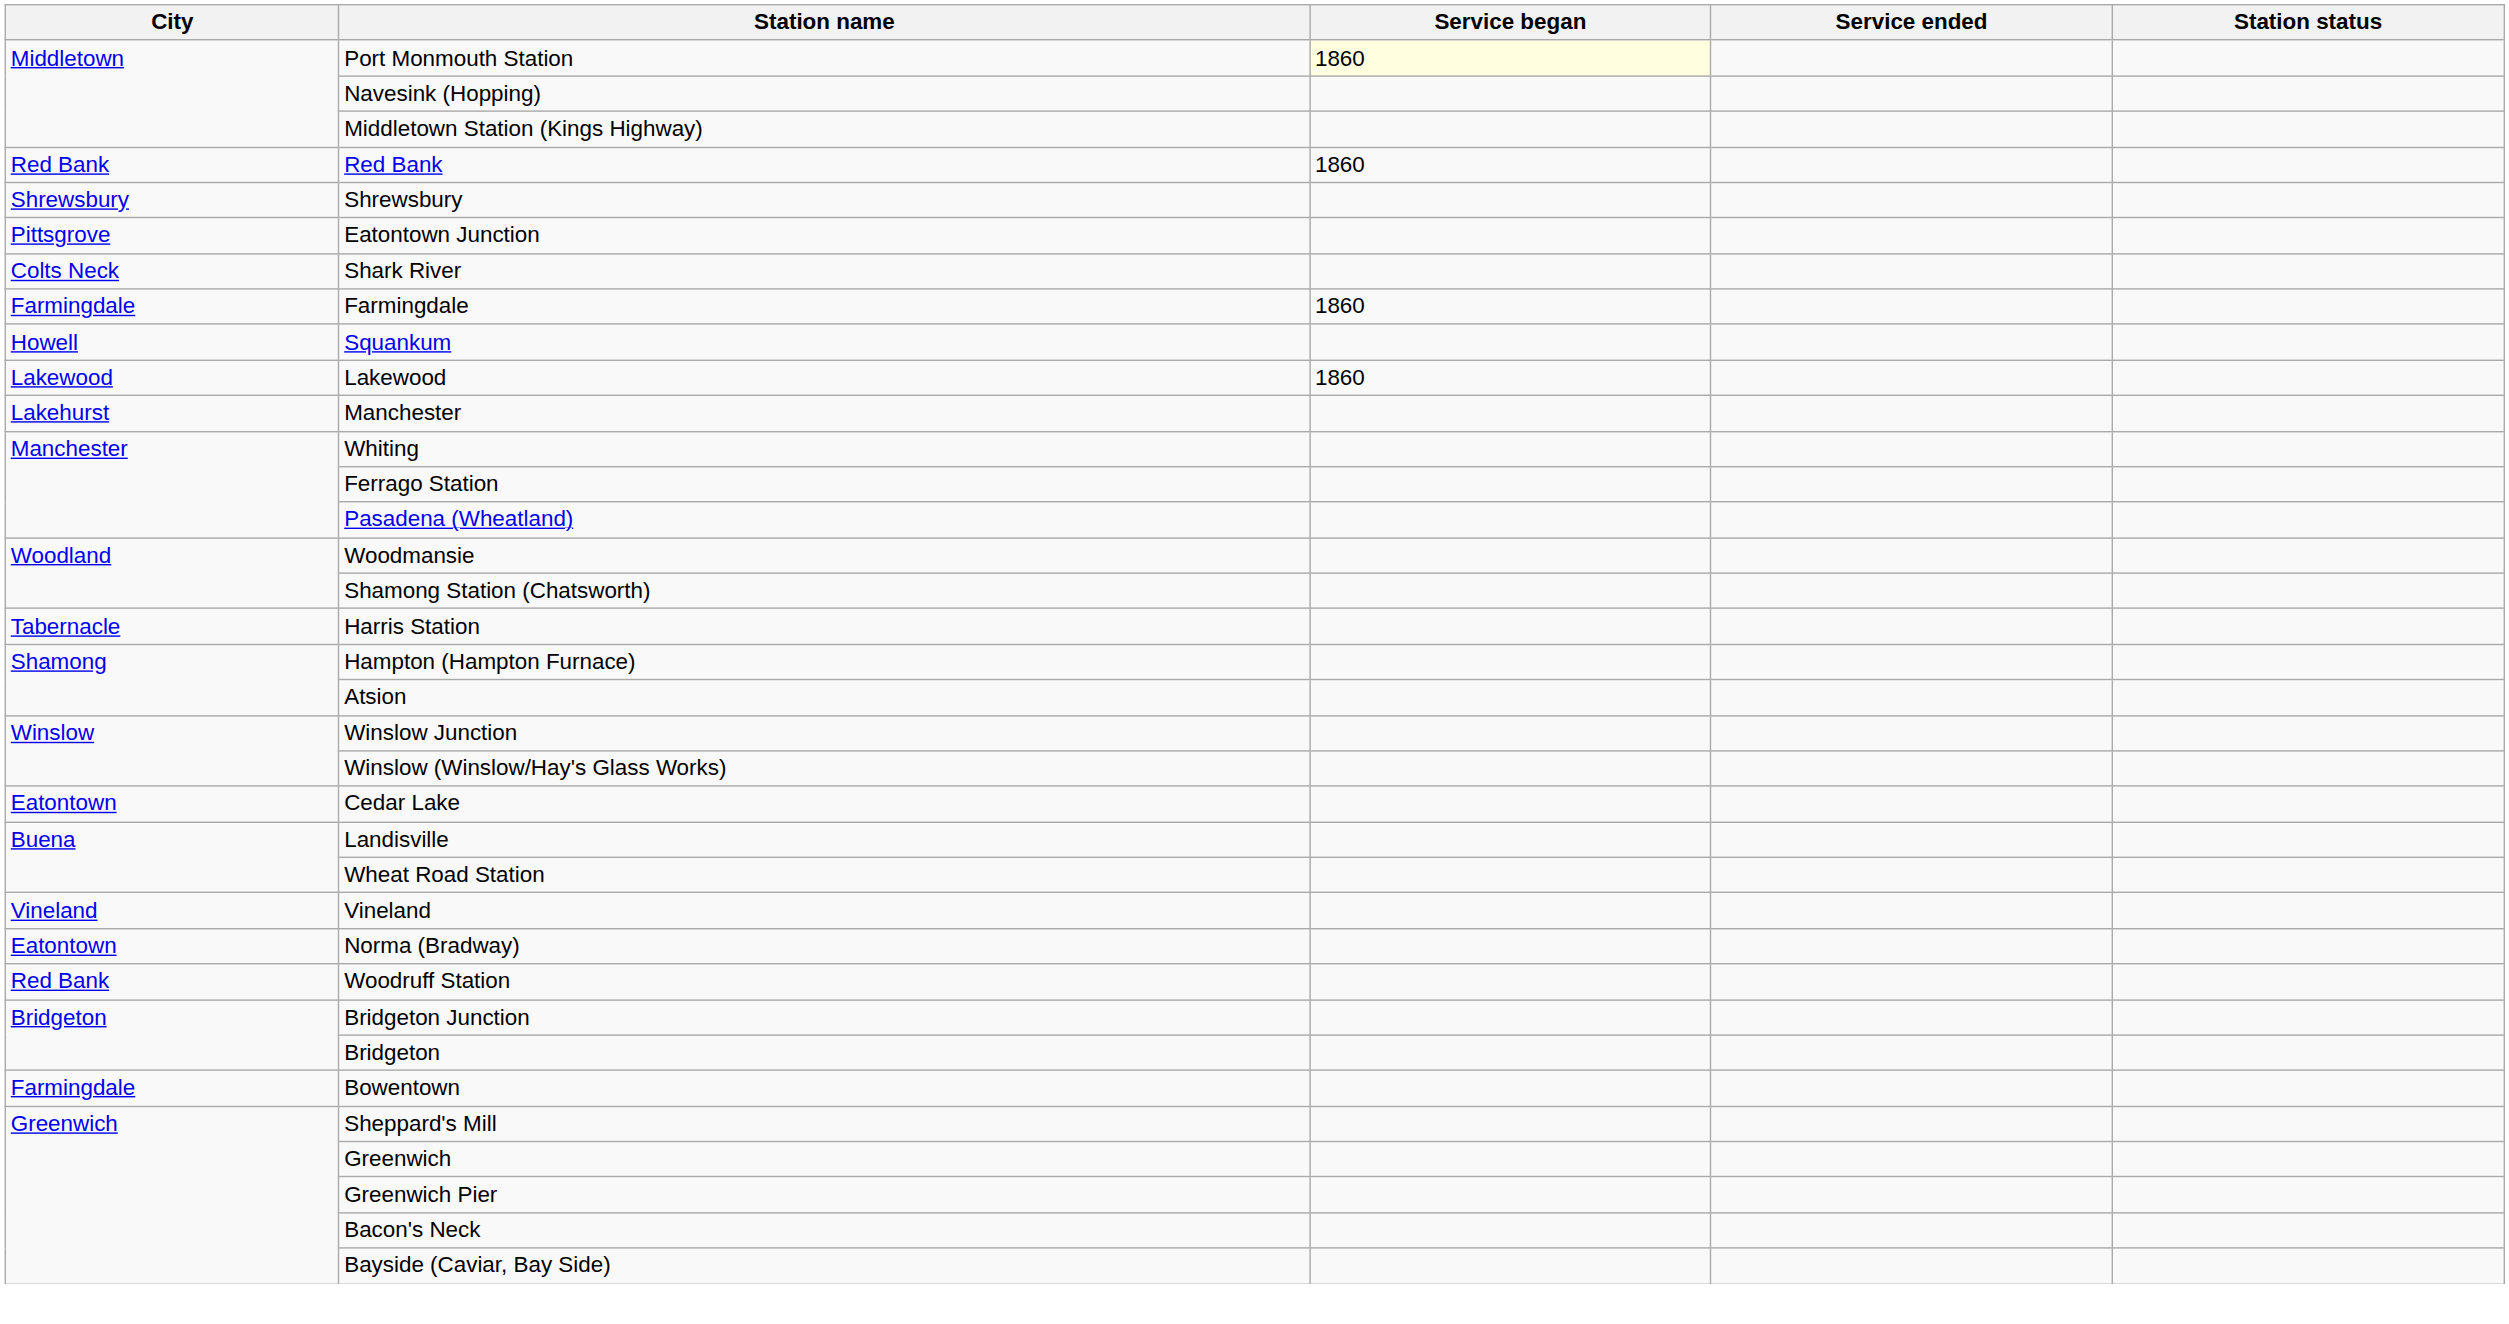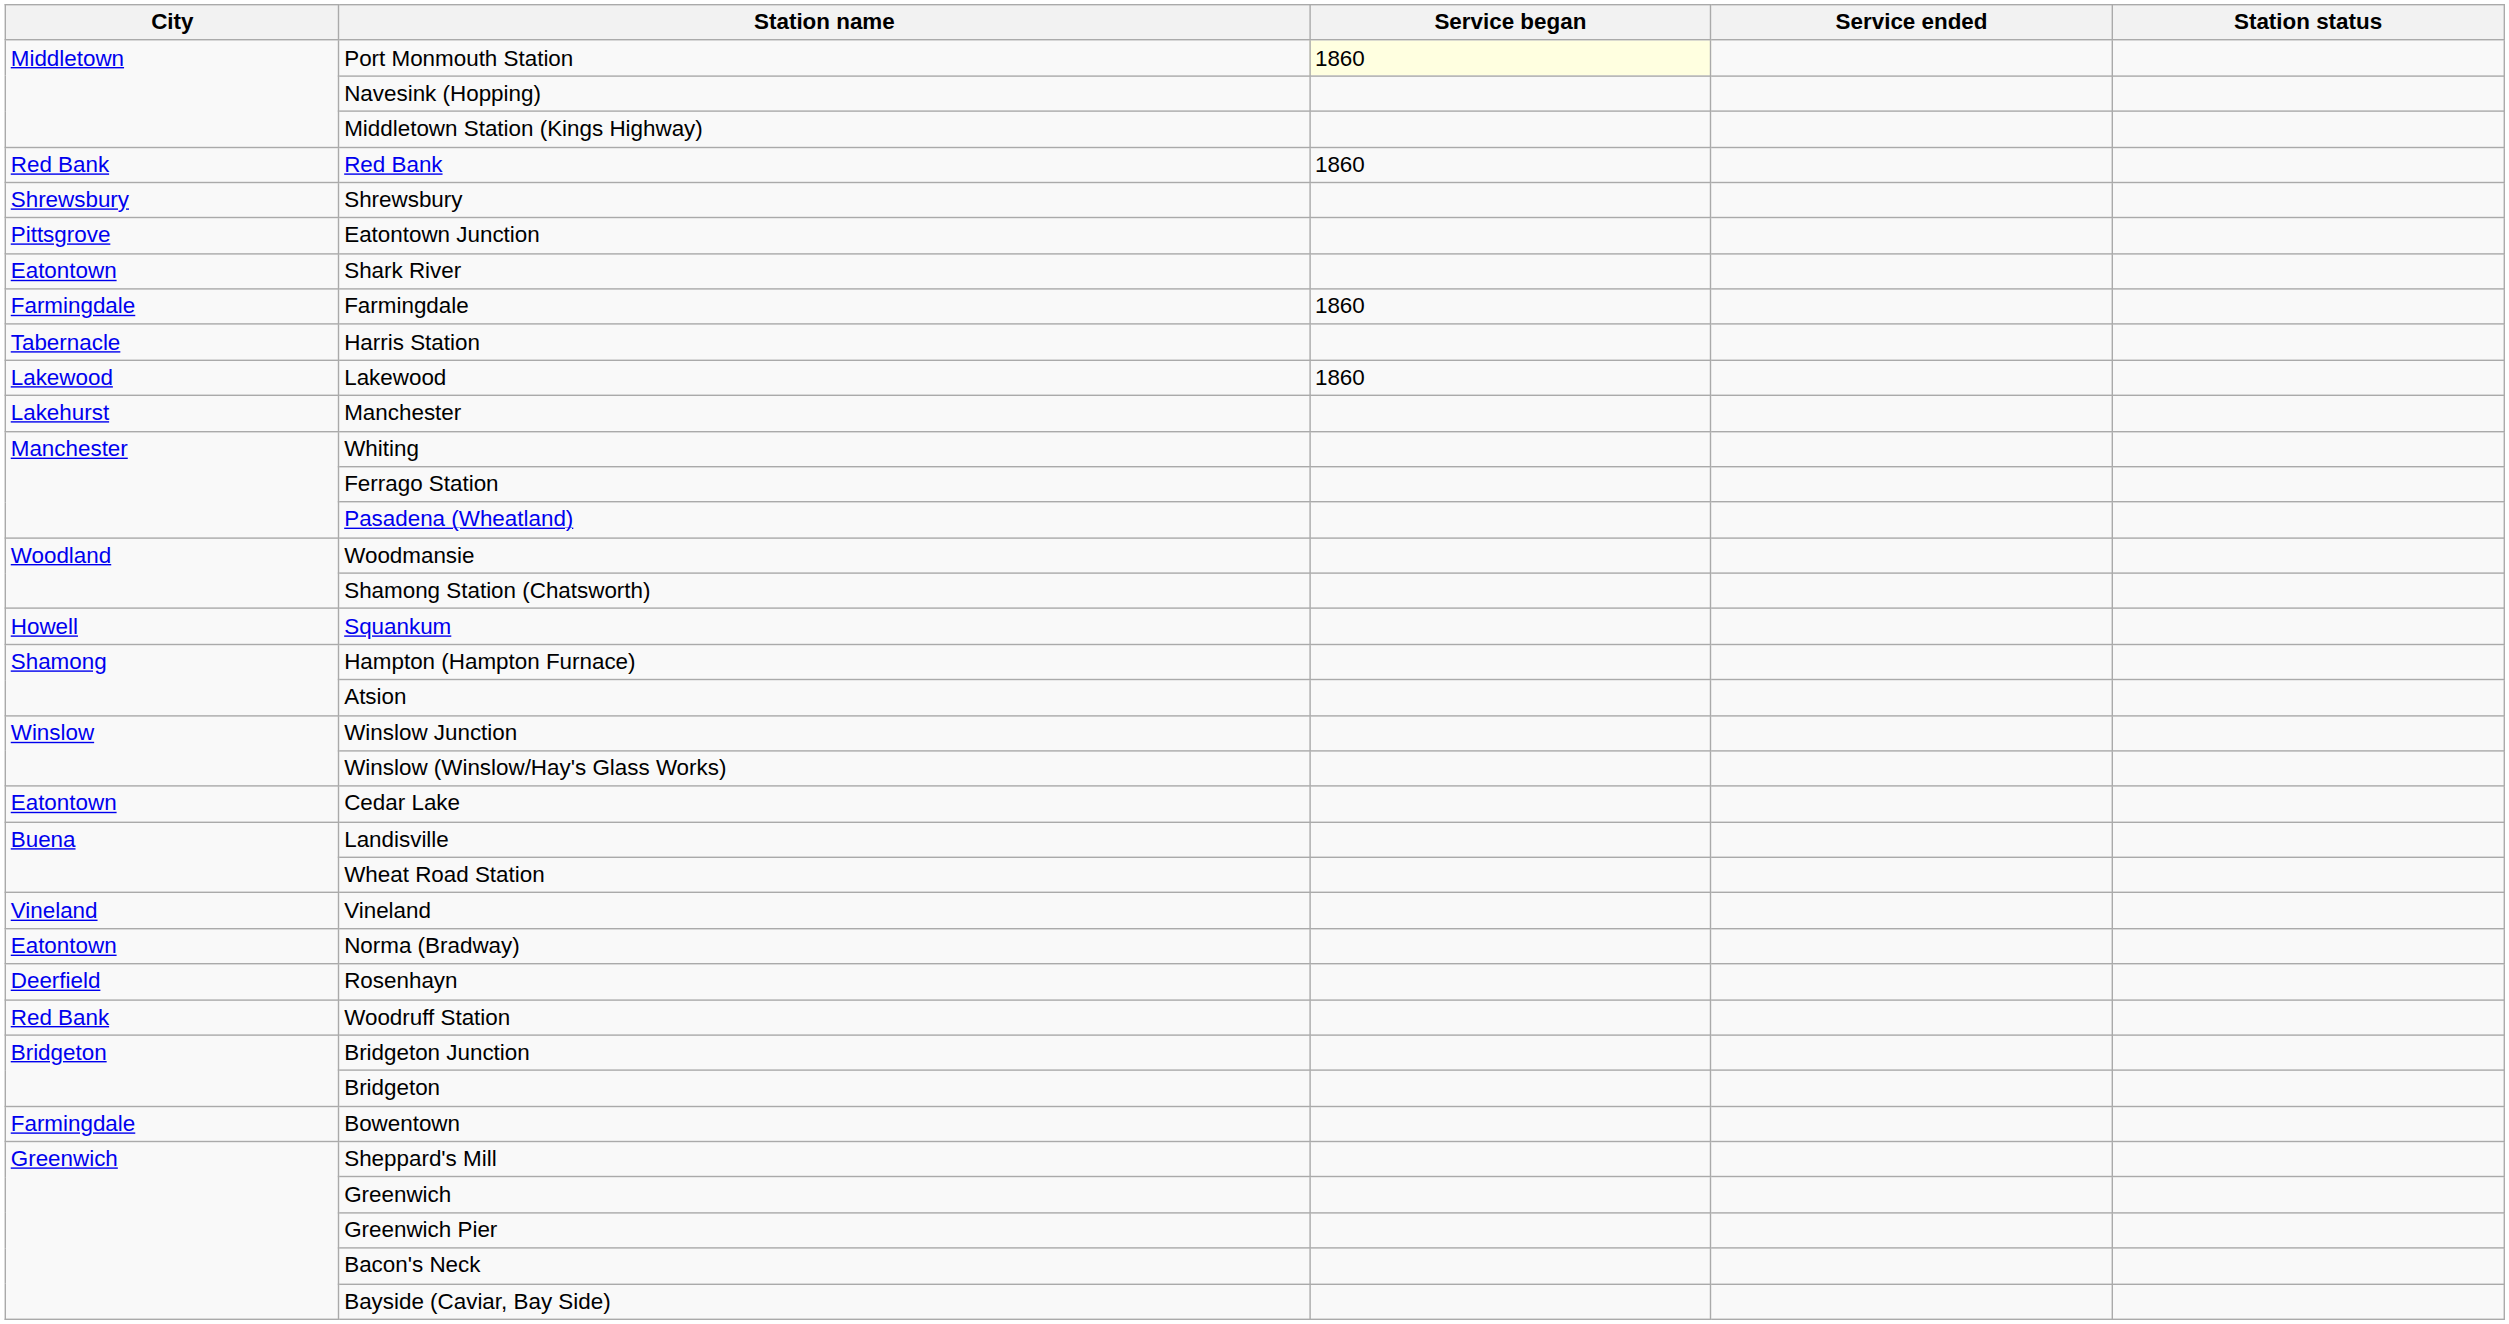Shark River | City: Colts Neck -> Eatontown
rows swapped: Squankum <-> Harris Station
+ row: Deerfield | Rosenhayn
